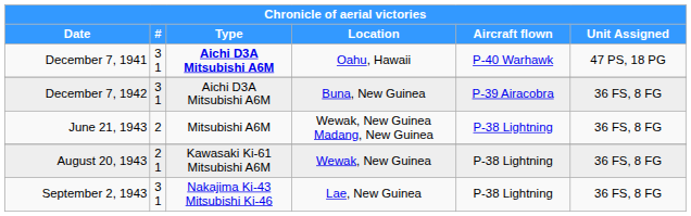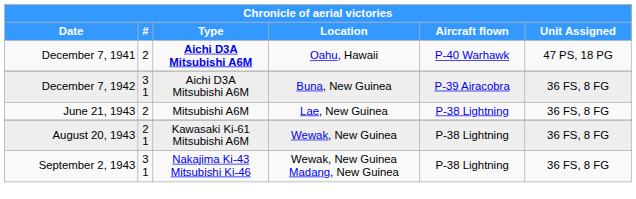December 7, 1941 | #: 3 1 -> 2
June 21, 1943 | Location: Wewak, New Guinea Madang, New Guinea -> Lae, New Guinea
September 2, 1943 | Location: Lae, New Guinea -> Wewak, New Guinea Madang, New Guinea
